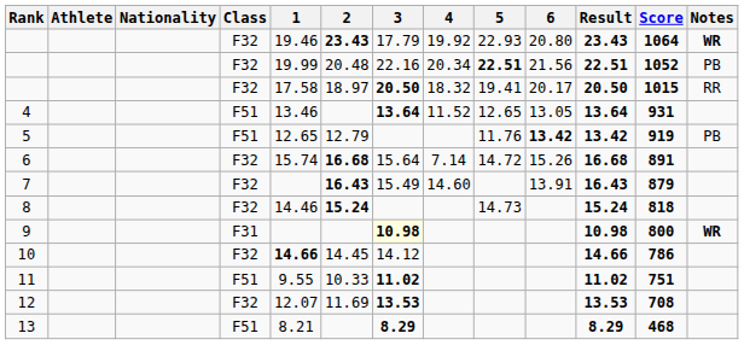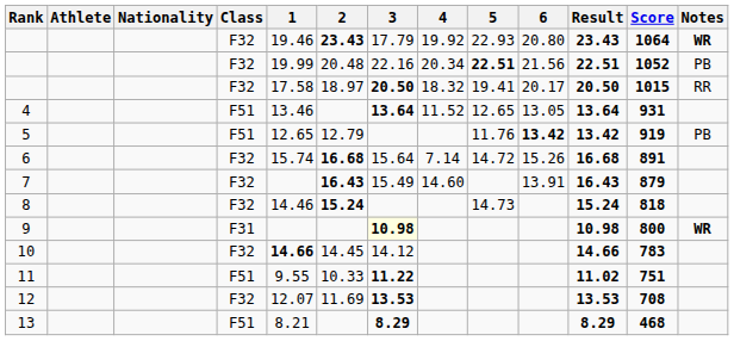10 | Score: 786 -> 783
11 | 3: 11.02 -> 11.22
